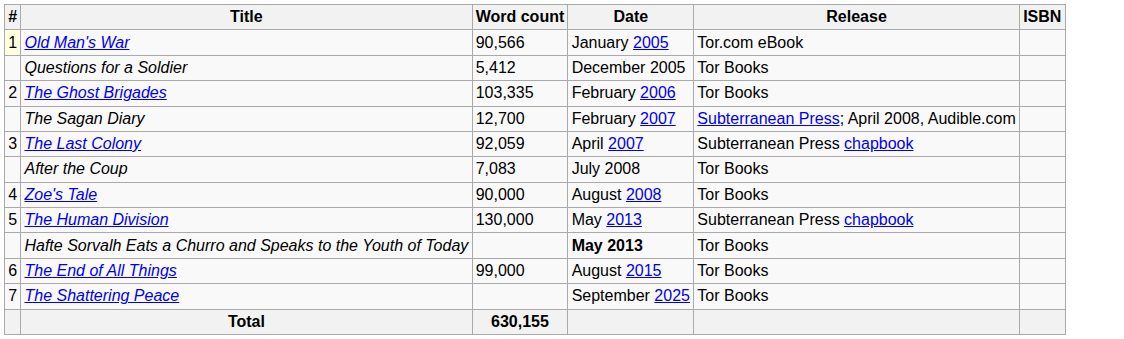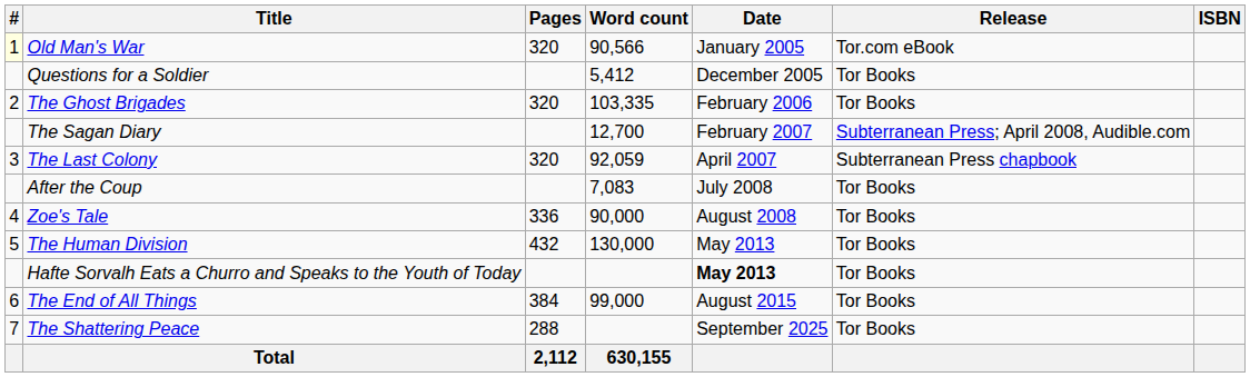+ column: Pages | 320 | 320 | 320 | 336 | 432 | 384 | 288 | 2,112
The Human Division | Release: Subterranean Press chapbook -> Tor Books
